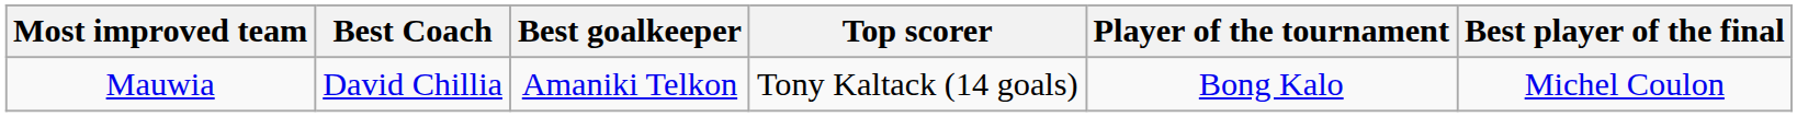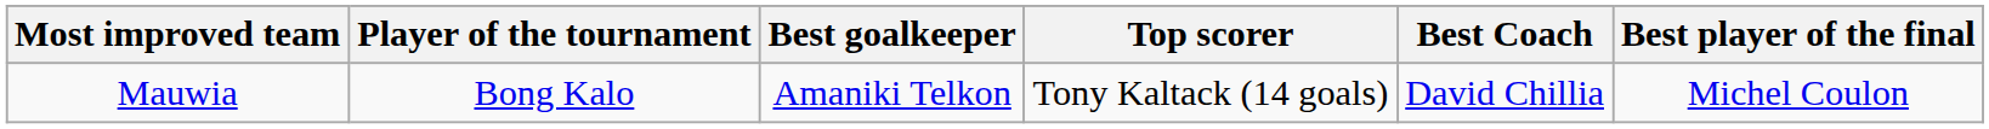columns swapped: Player of the tournament <-> Best Coach
